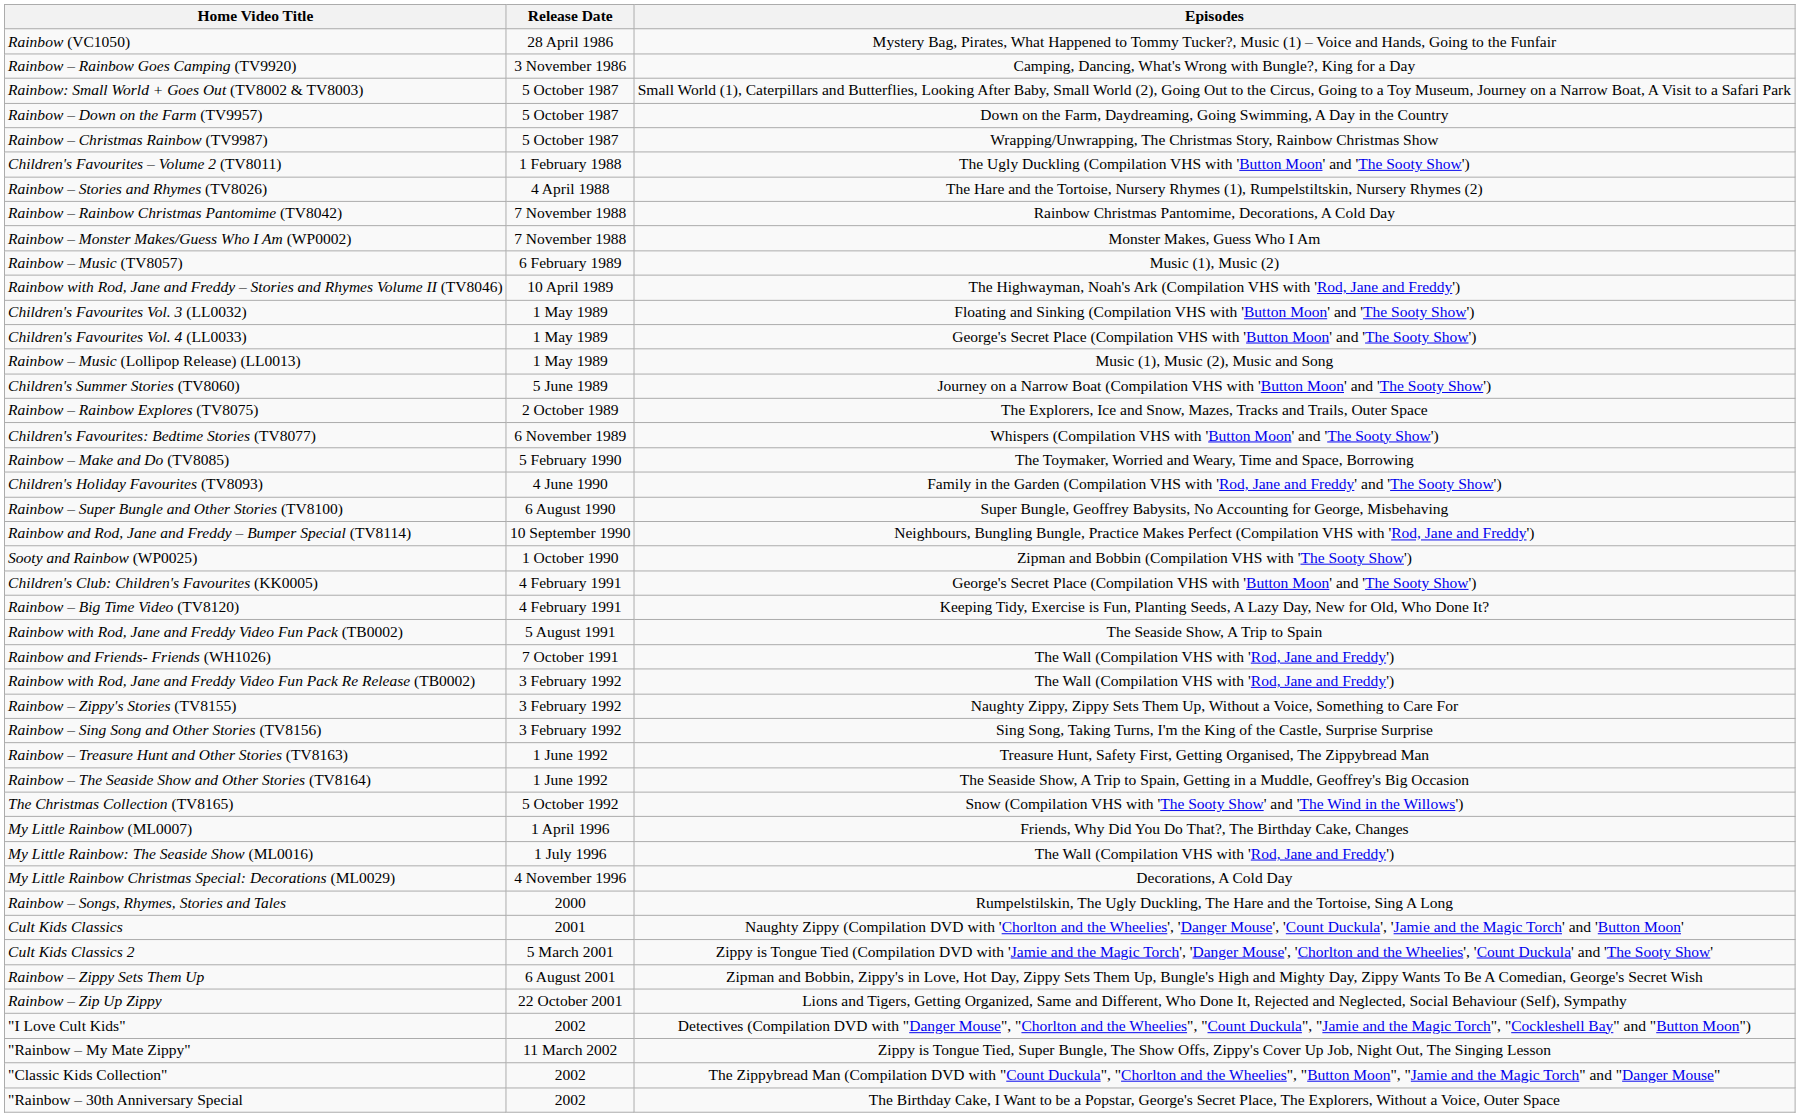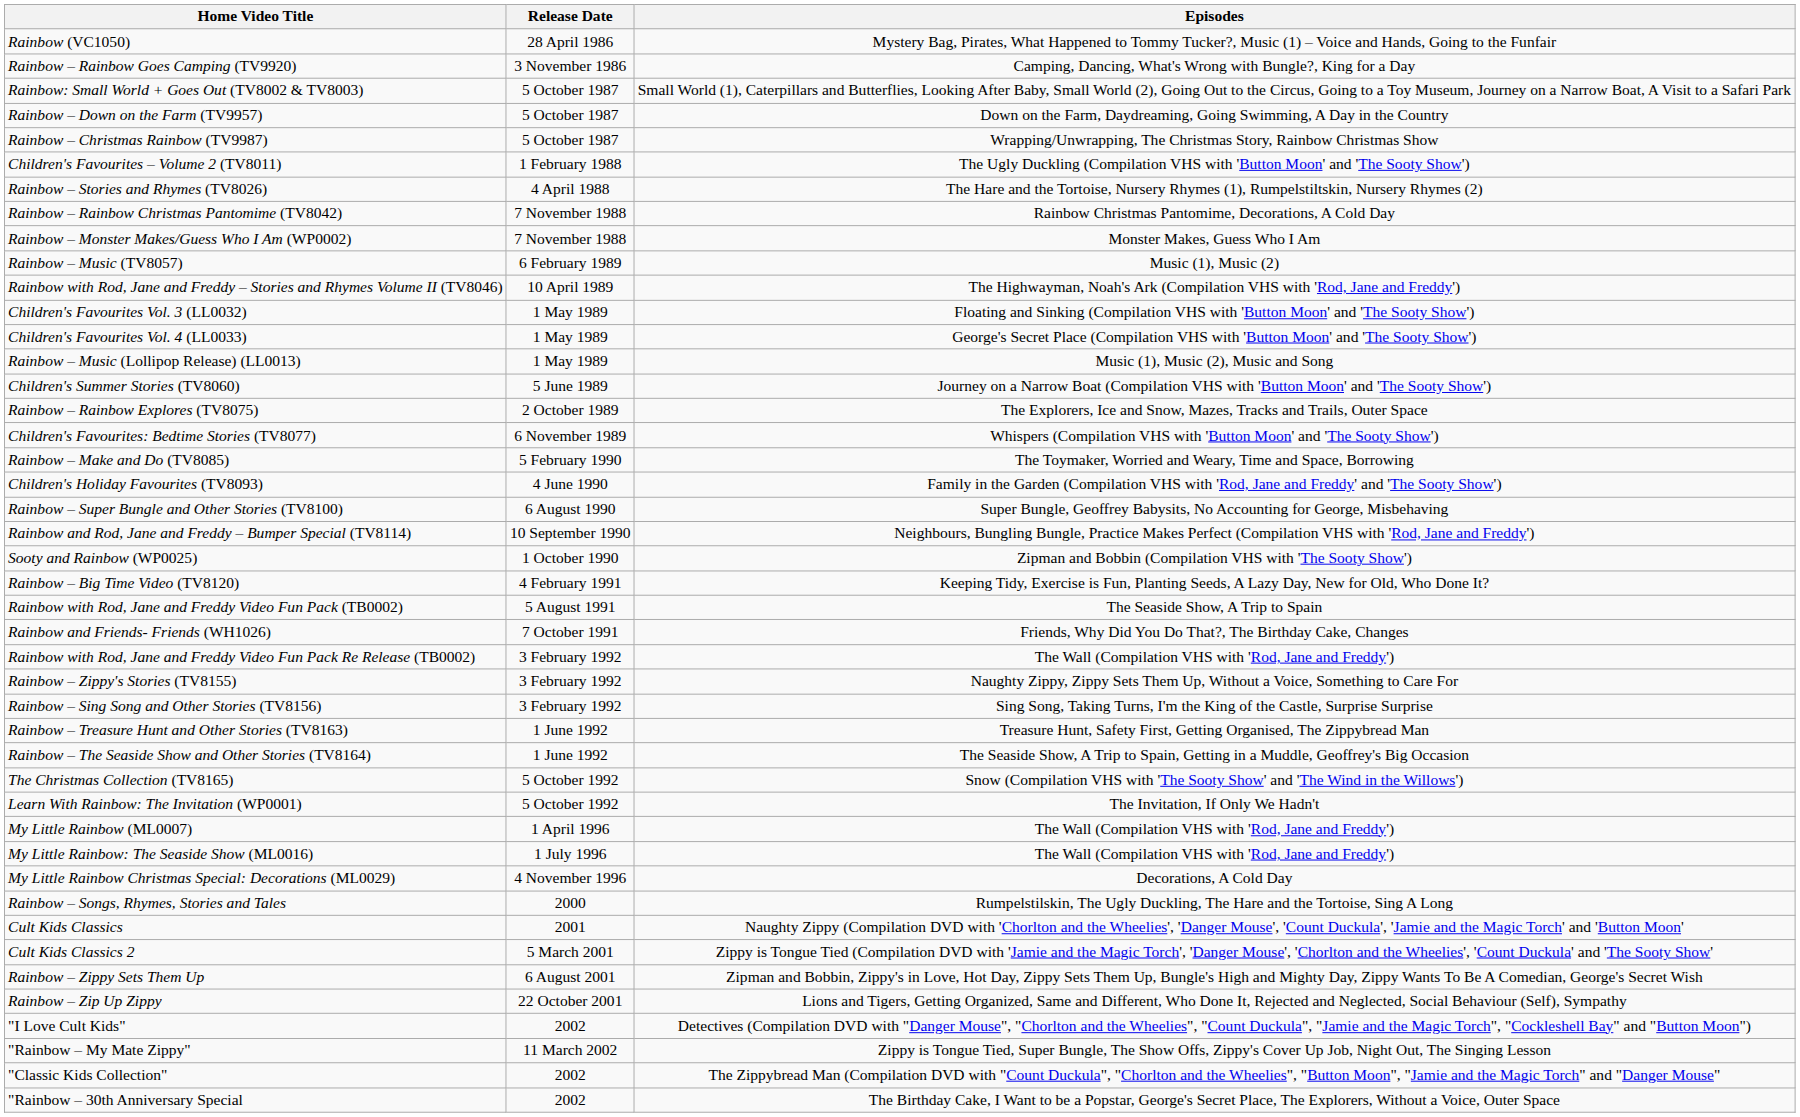- row: Children's Club: Children's Favourites (KK0005) | 4 February 1991 | George's Secret Place (Compilation VHS with 'Button Moon' and 'The Sooty Show')
Rainbow and Friends- Friends (WH1026) | Episodes: The Wall (Compilation VHS with 'Rod, Jane and Freddy') -> Friends, Why Did You Do That?, The Birthday Cake, Changes
+ row: Learn With Rainbow: The Invitation (WP0001) | 5 October 1992 | The Invitation, If Only We Hadn't
My Little Rainbow (ML0007) | Episodes: Friends, Why Did You Do That?, The Birthday Cake, Changes -> The Wall (Compilation VHS with 'Rod, Jane and Freddy')
